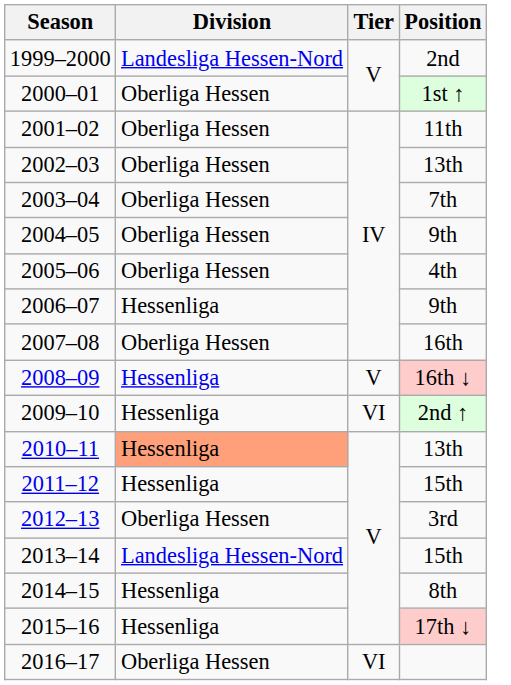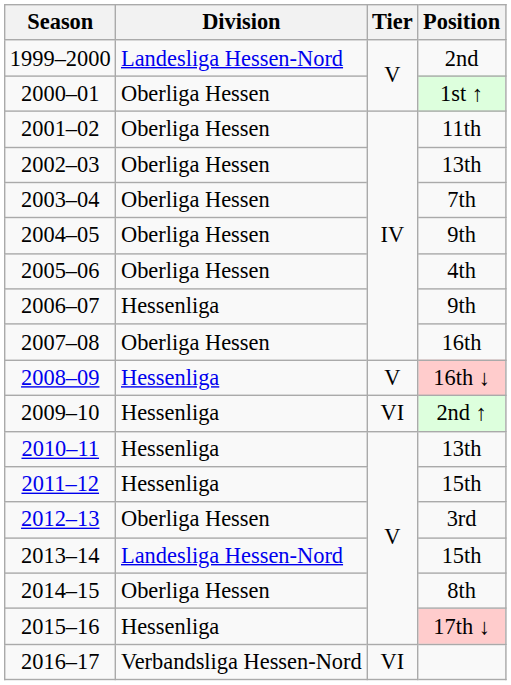2010–11 | Division: lightsalmon background -> no background
2014–15 | Division: Hessenliga -> Oberliga Hessen
2016–17 | Division: Oberliga Hessen -> Verbandsliga Hessen-Nord
